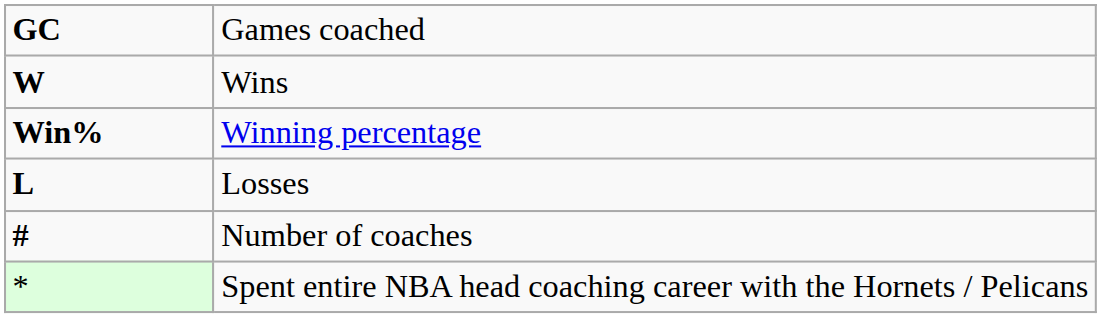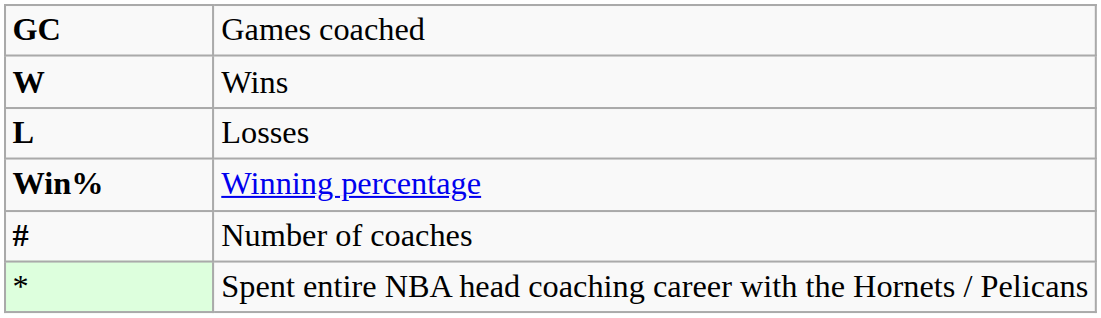rows swapped: Losses <-> Winning percentage
